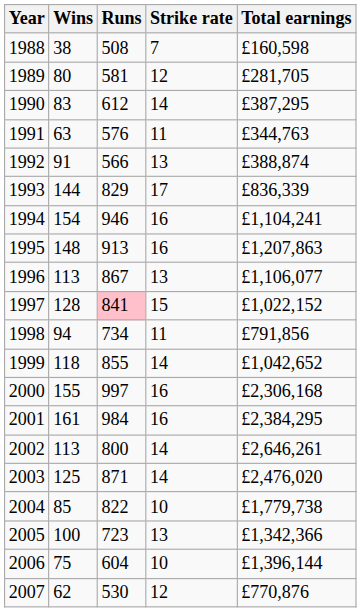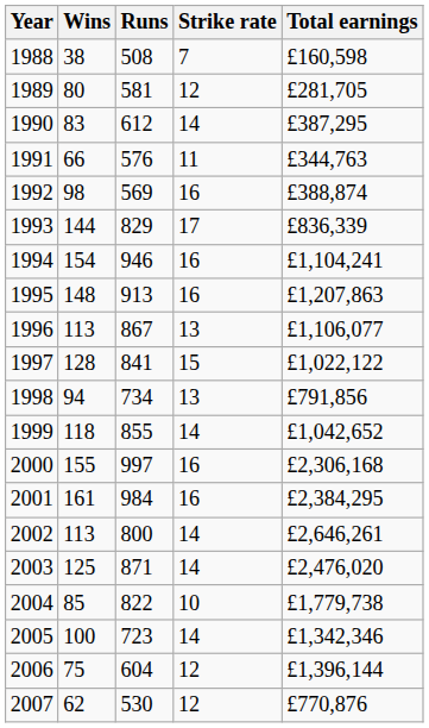1991 | Wins: 63 -> 66
1992 | Wins: 91 -> 98
1992 | Runs: 566 -> 569
1992 | Strike rate: 13 -> 16
1997 | Runs: pink background -> no background
1997 | Total earnings: £1,022,152 -> £1,022,122
1998 | Strike rate: 11 -> 13
2005 | Strike rate: 13 -> 14
2005 | Total earnings: £1,342,366 -> £1,342,346
2006 | Strike rate: 10 -> 12
